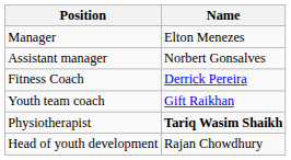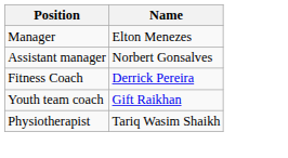Physiotherapist | Name: bold -> normal
- row: Head of youth development | Rajan Chowdhury
